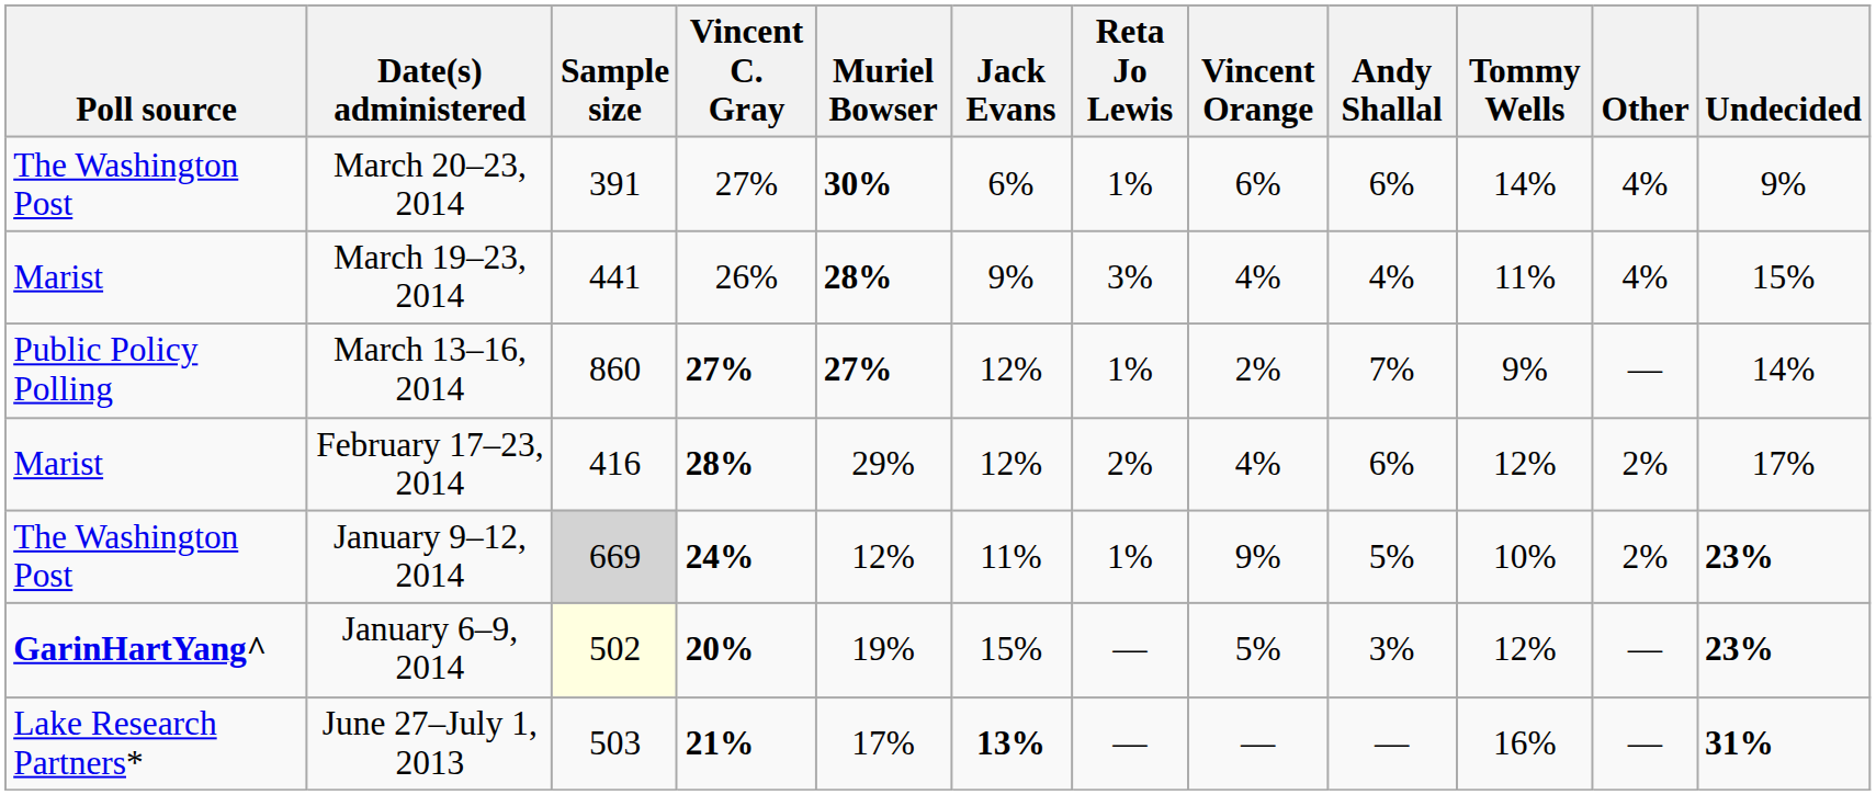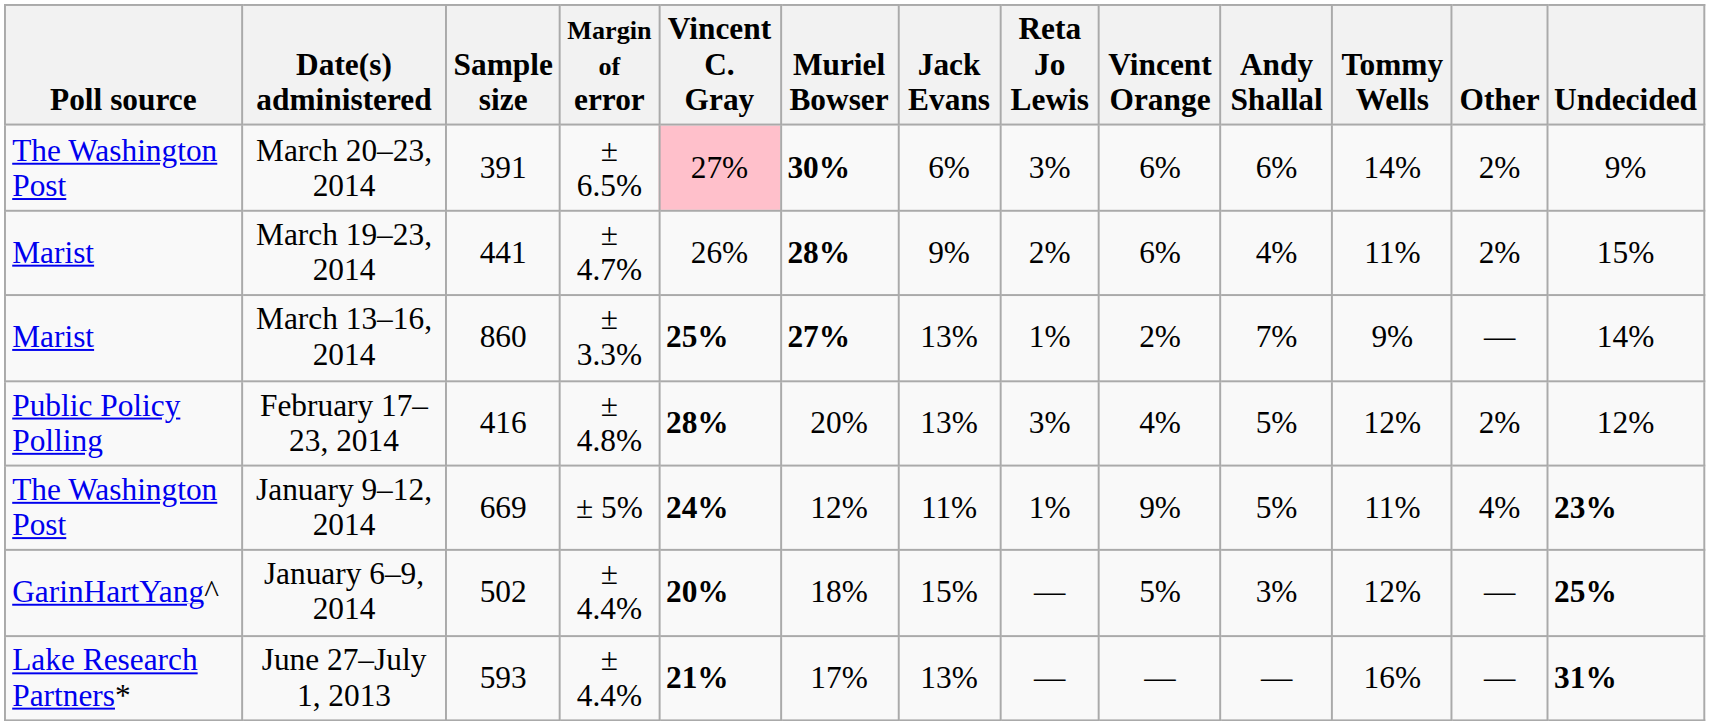+ column: Margin of error | ± 6.5% | ± 4.7% | ± 3.3% | ± 4.8% | ± 5% | ± 4.4% | ± 4.4%
March 20–23, 2014 | Vincent C. Gray: no background -> pink background
March 20–23, 2014 | Reta Jo Lewis: 1% -> 3%
March 20–23, 2014 | Other: 4% -> 2%
March 19–23, 2014 | Reta Jo Lewis: 3% -> 2%
March 19–23, 2014 | Vincent Orange: 4% -> 6%
March 19–23, 2014 | Other: 4% -> 2%
March 13–16, 2014 | Poll source: Public Policy Polling -> Marist
March 13–16, 2014 | Vincent C. Gray: 27% -> 25%
March 13–16, 2014 | Jack Evans: 12% -> 13%
February 17–23, 2014 | Poll source: Marist -> Public Policy Polling
February 17–23, 2014 | Muriel Bowser: 29% -> 20%
February 17–23, 2014 | Jack Evans: 12% -> 13%
February 17–23, 2014 | Reta Jo Lewis: 2% -> 3%
February 17–23, 2014 | Andy Shallal: 6% -> 5%
February 17–23, 2014 | Undecided: 17% -> 12%
January 9–12, 2014 | Sample size: lightgrey background -> no background
January 9–12, 2014 | Tommy Wells: 10% -> 11%
January 9–12, 2014 | Other: 2% -> 4%
January 6–9, 2014 | Poll source: bold -> normal
January 6–9, 2014 | Sample size: lightyellow background -> no background
January 6–9, 2014 | Muriel Bowser: 19% -> 18%
January 6–9, 2014 | Undecided: 23% -> 25%
June 27–July 1, 2013 | Sample size: 503 -> 593
June 27–July 1, 2013 | Jack Evans: bold -> normal
